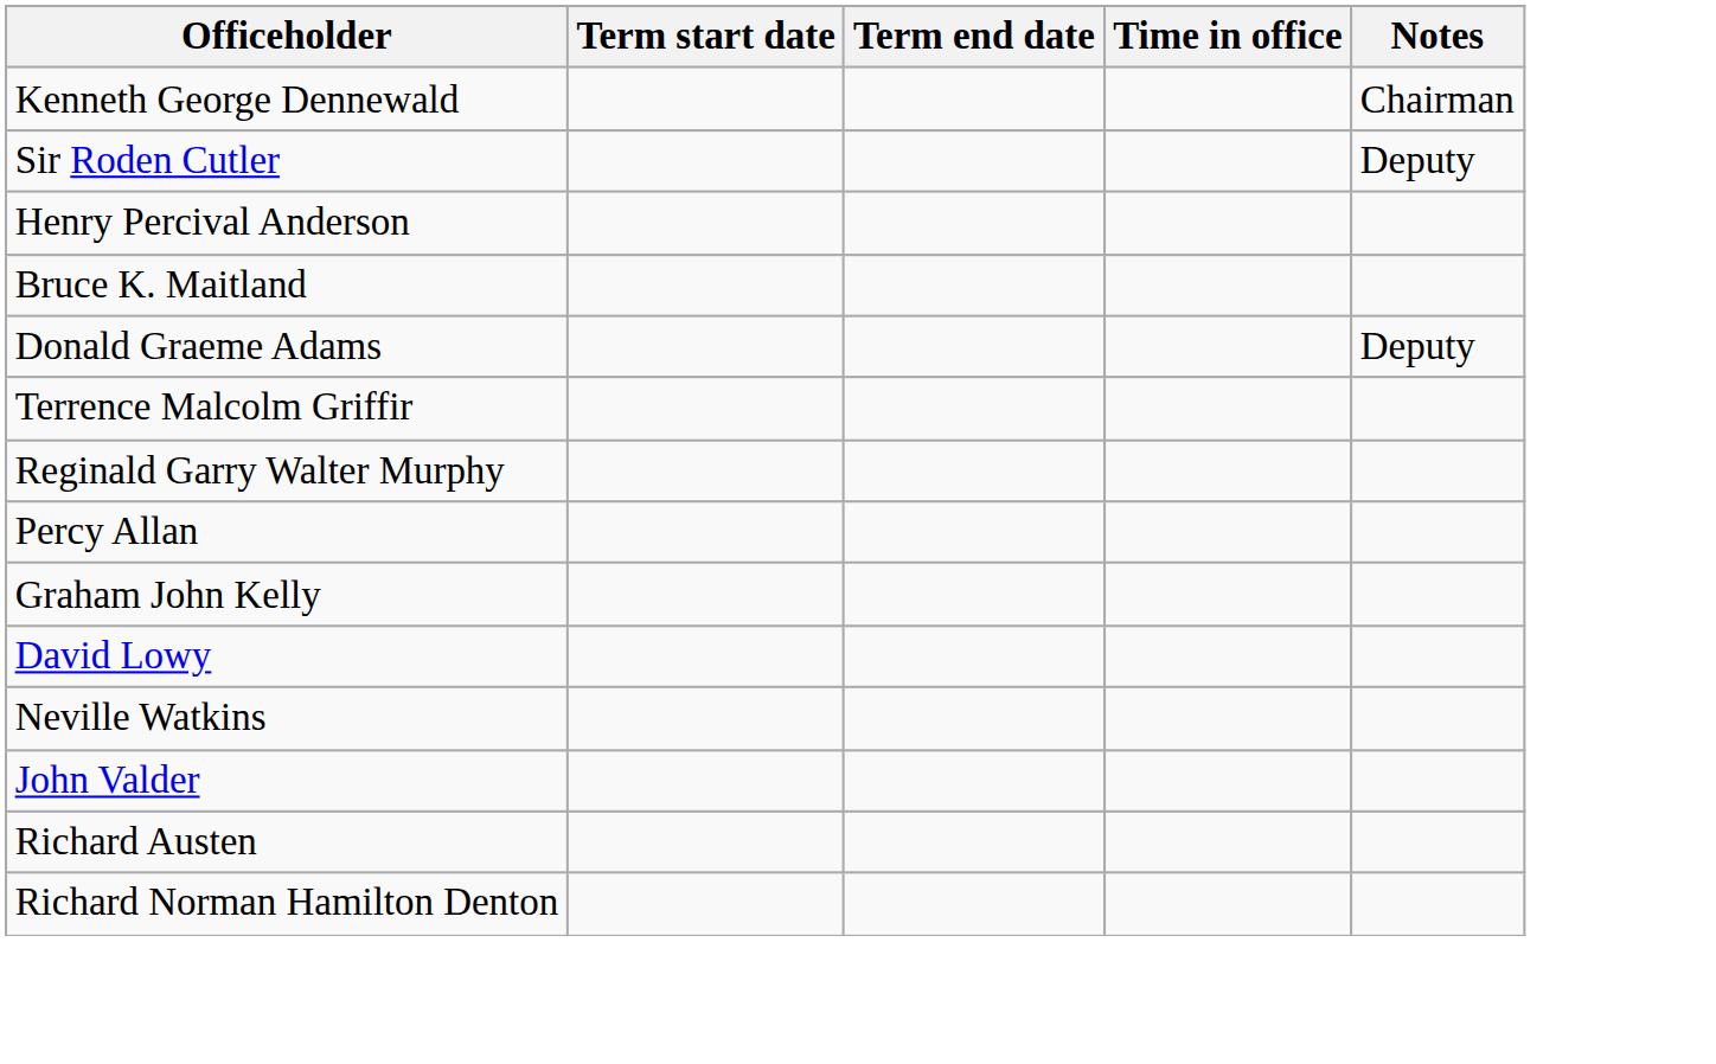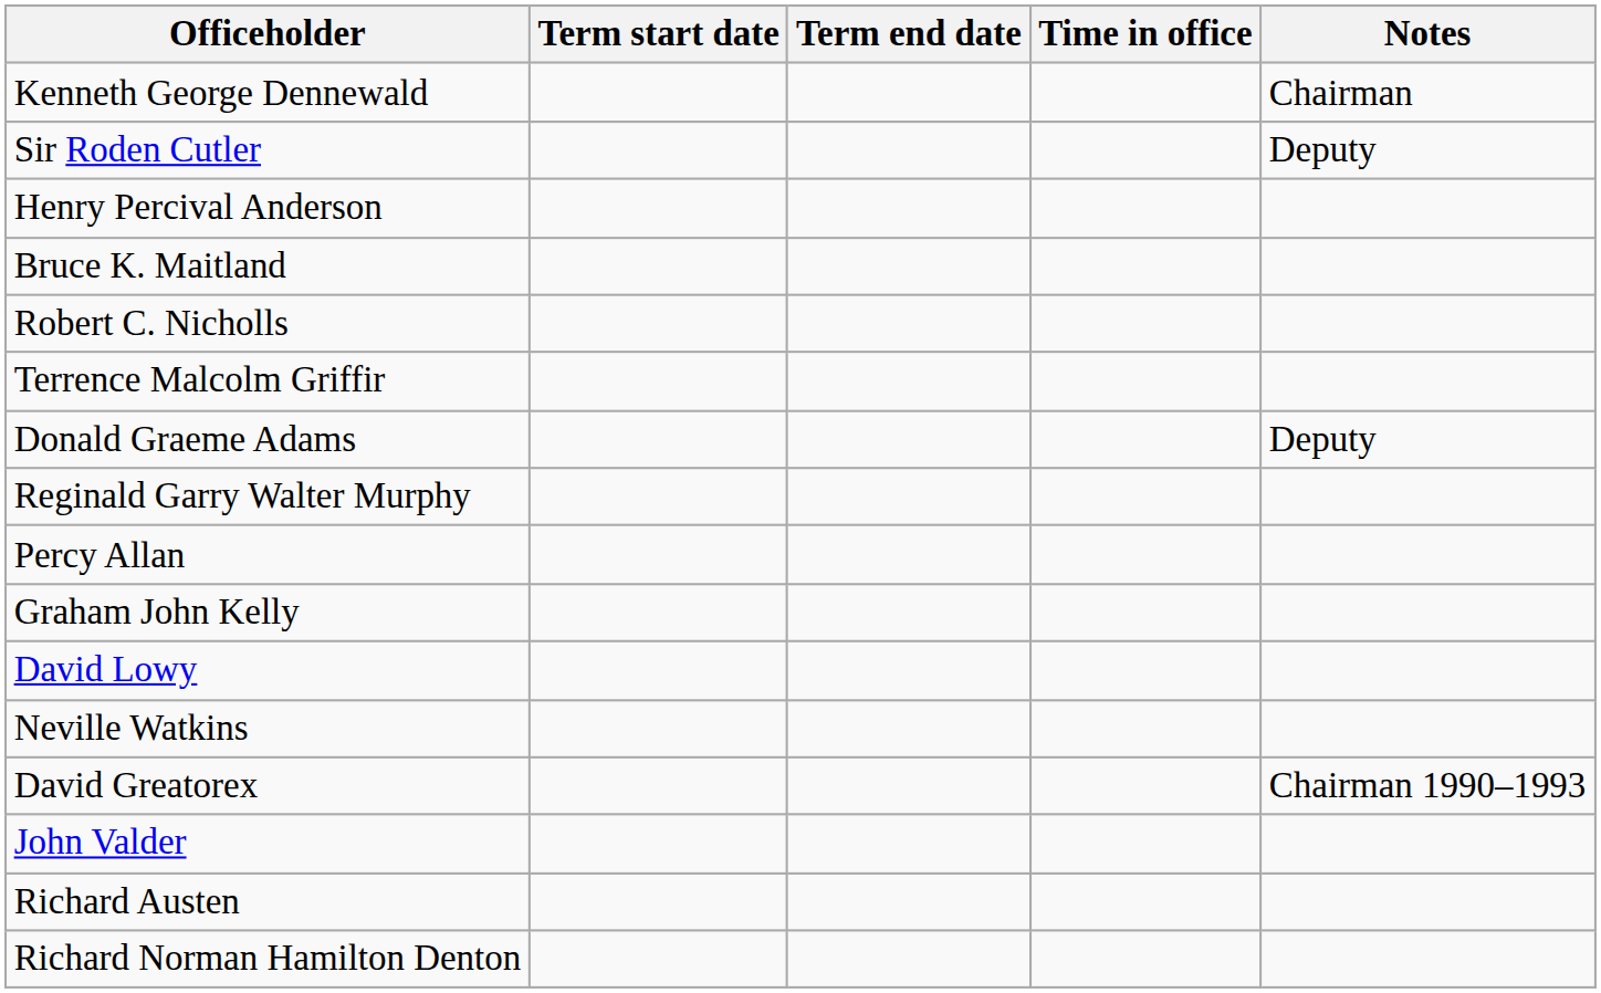+ row: Robert C. Nicholls
rows swapped: Terrence Malcolm Griffir <-> Donald Graeme Adams
+ row: David Greatorex | Chairman 1990–1993
